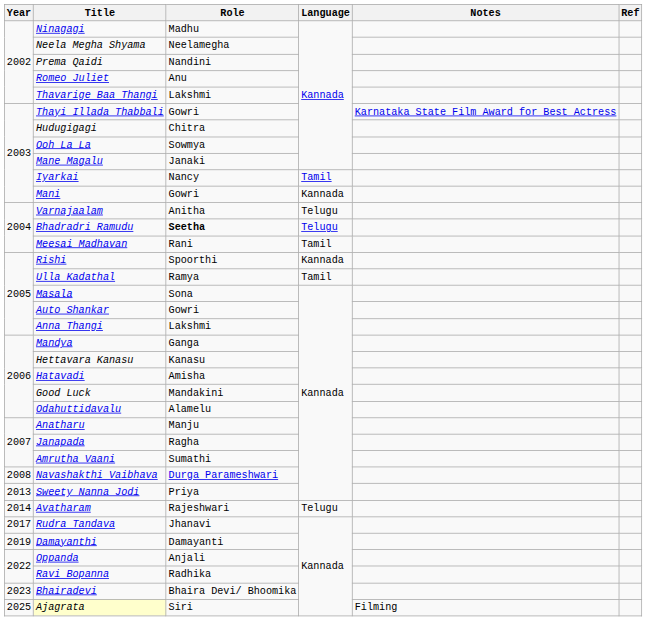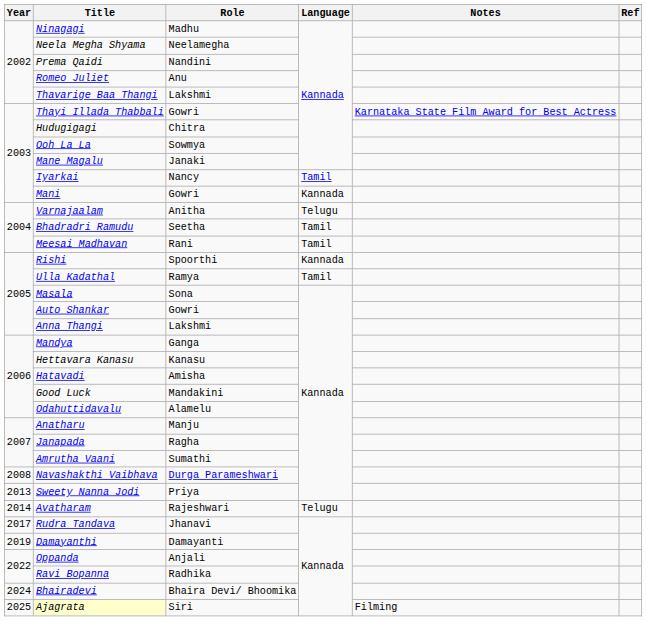Bhadradri Ramudu | Role: bold -> normal
Bhadradri Ramudu | Language: Telugu -> Tamil
Bhairadevi | Year: 2023 -> 2024
